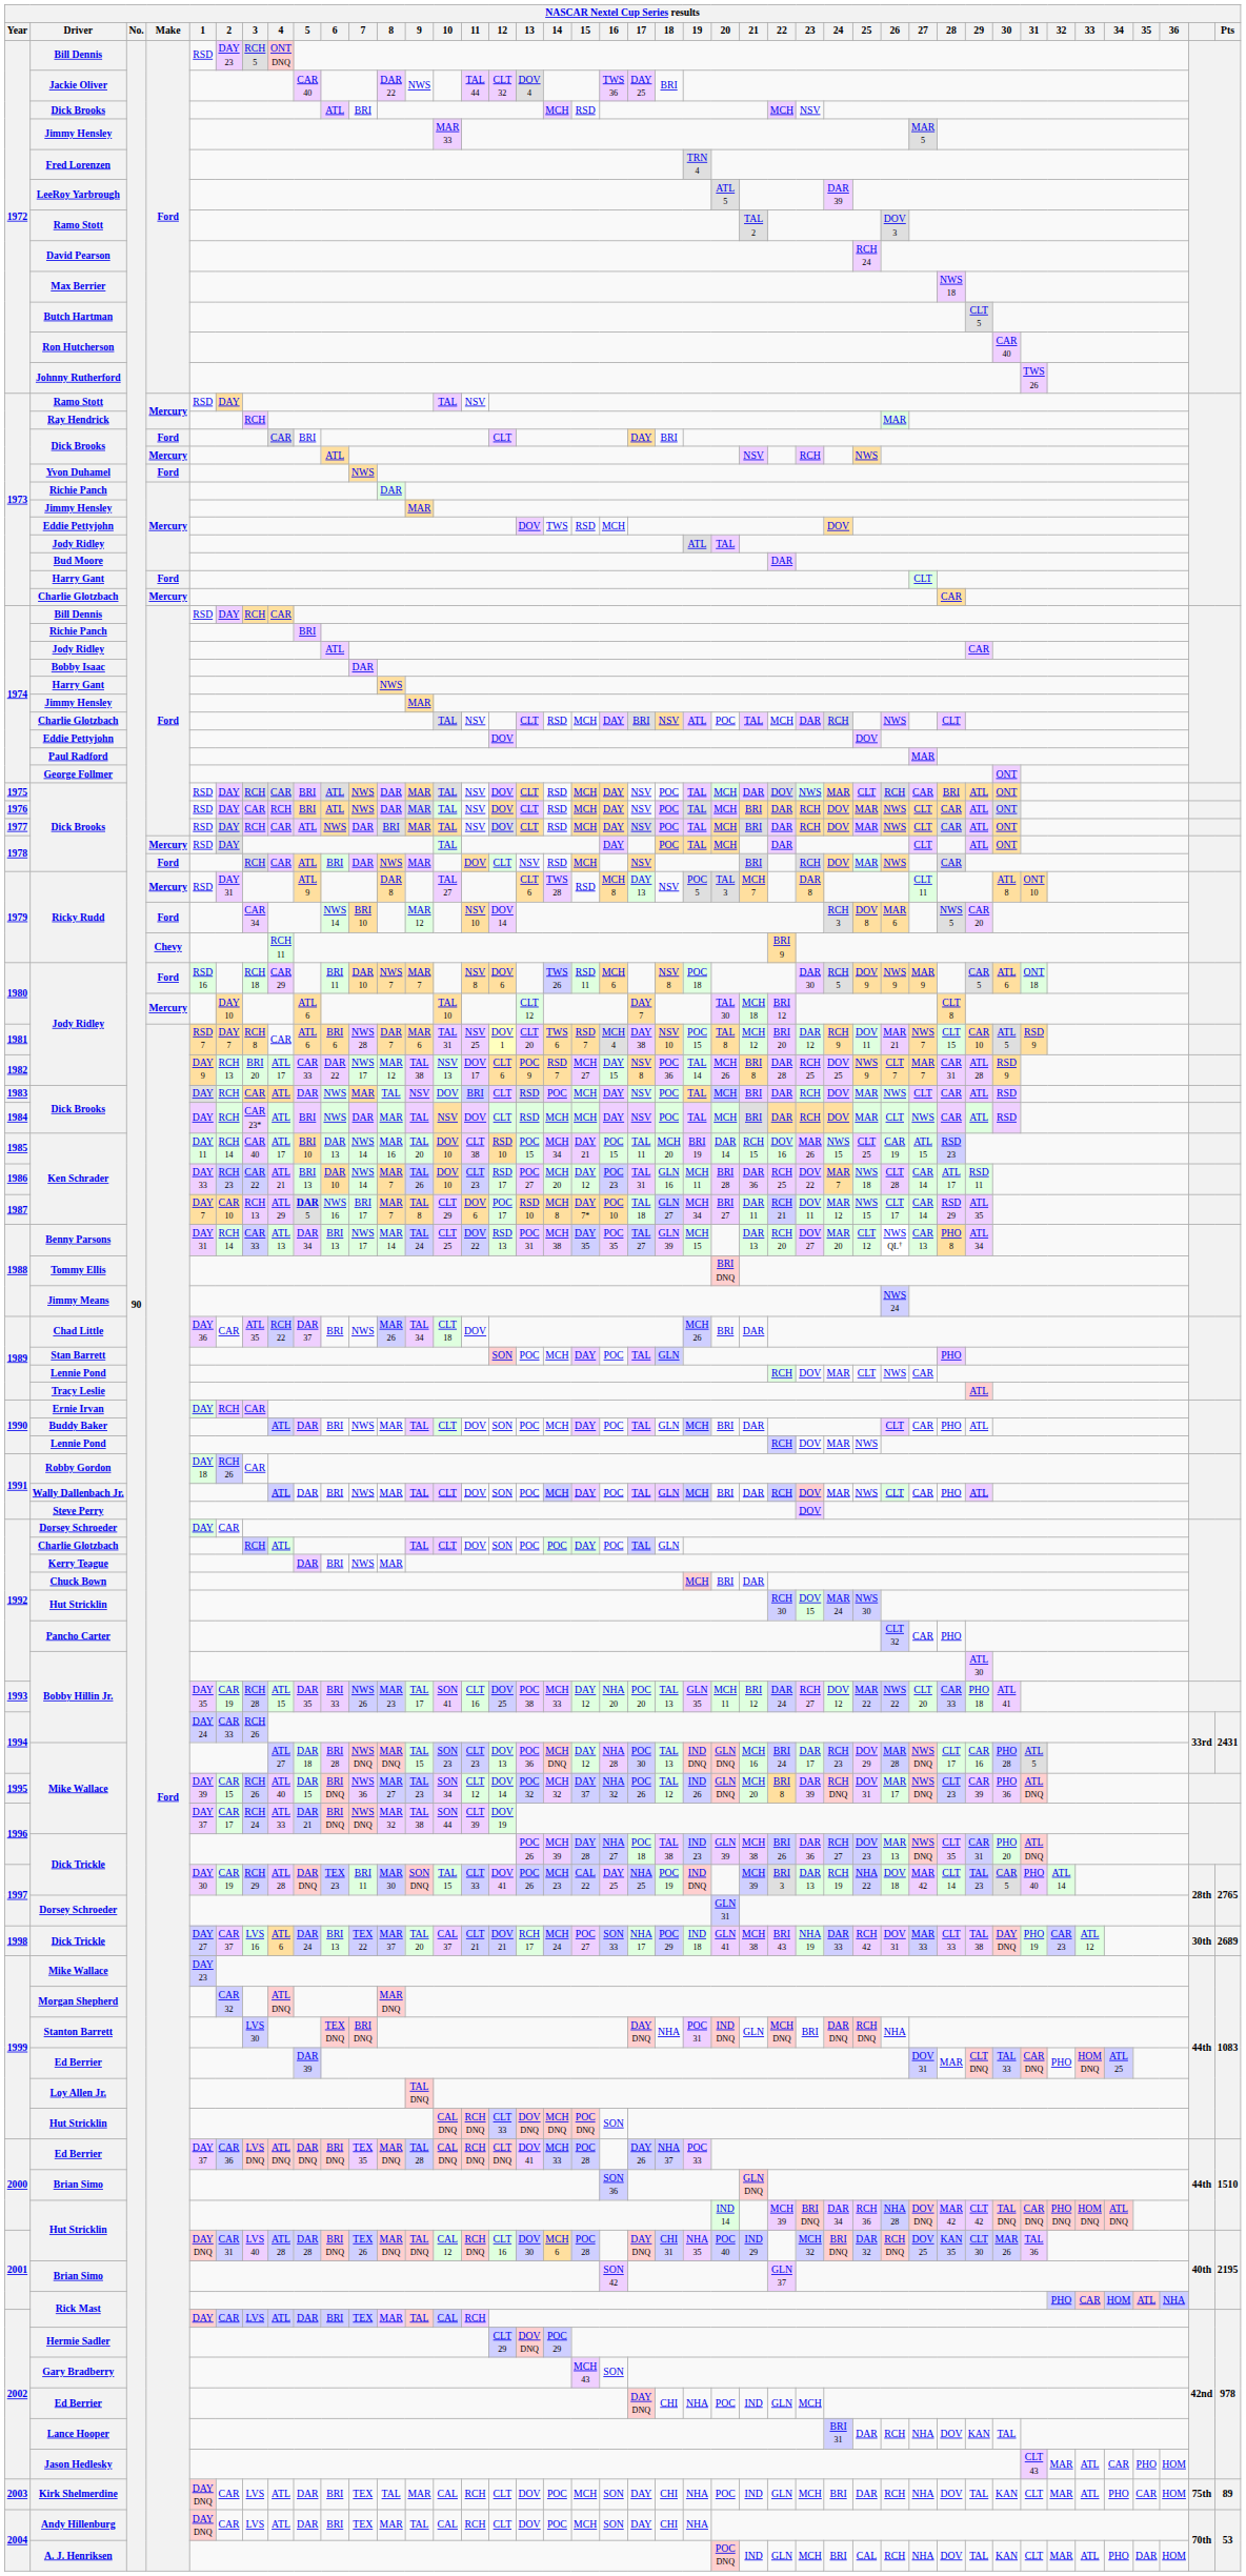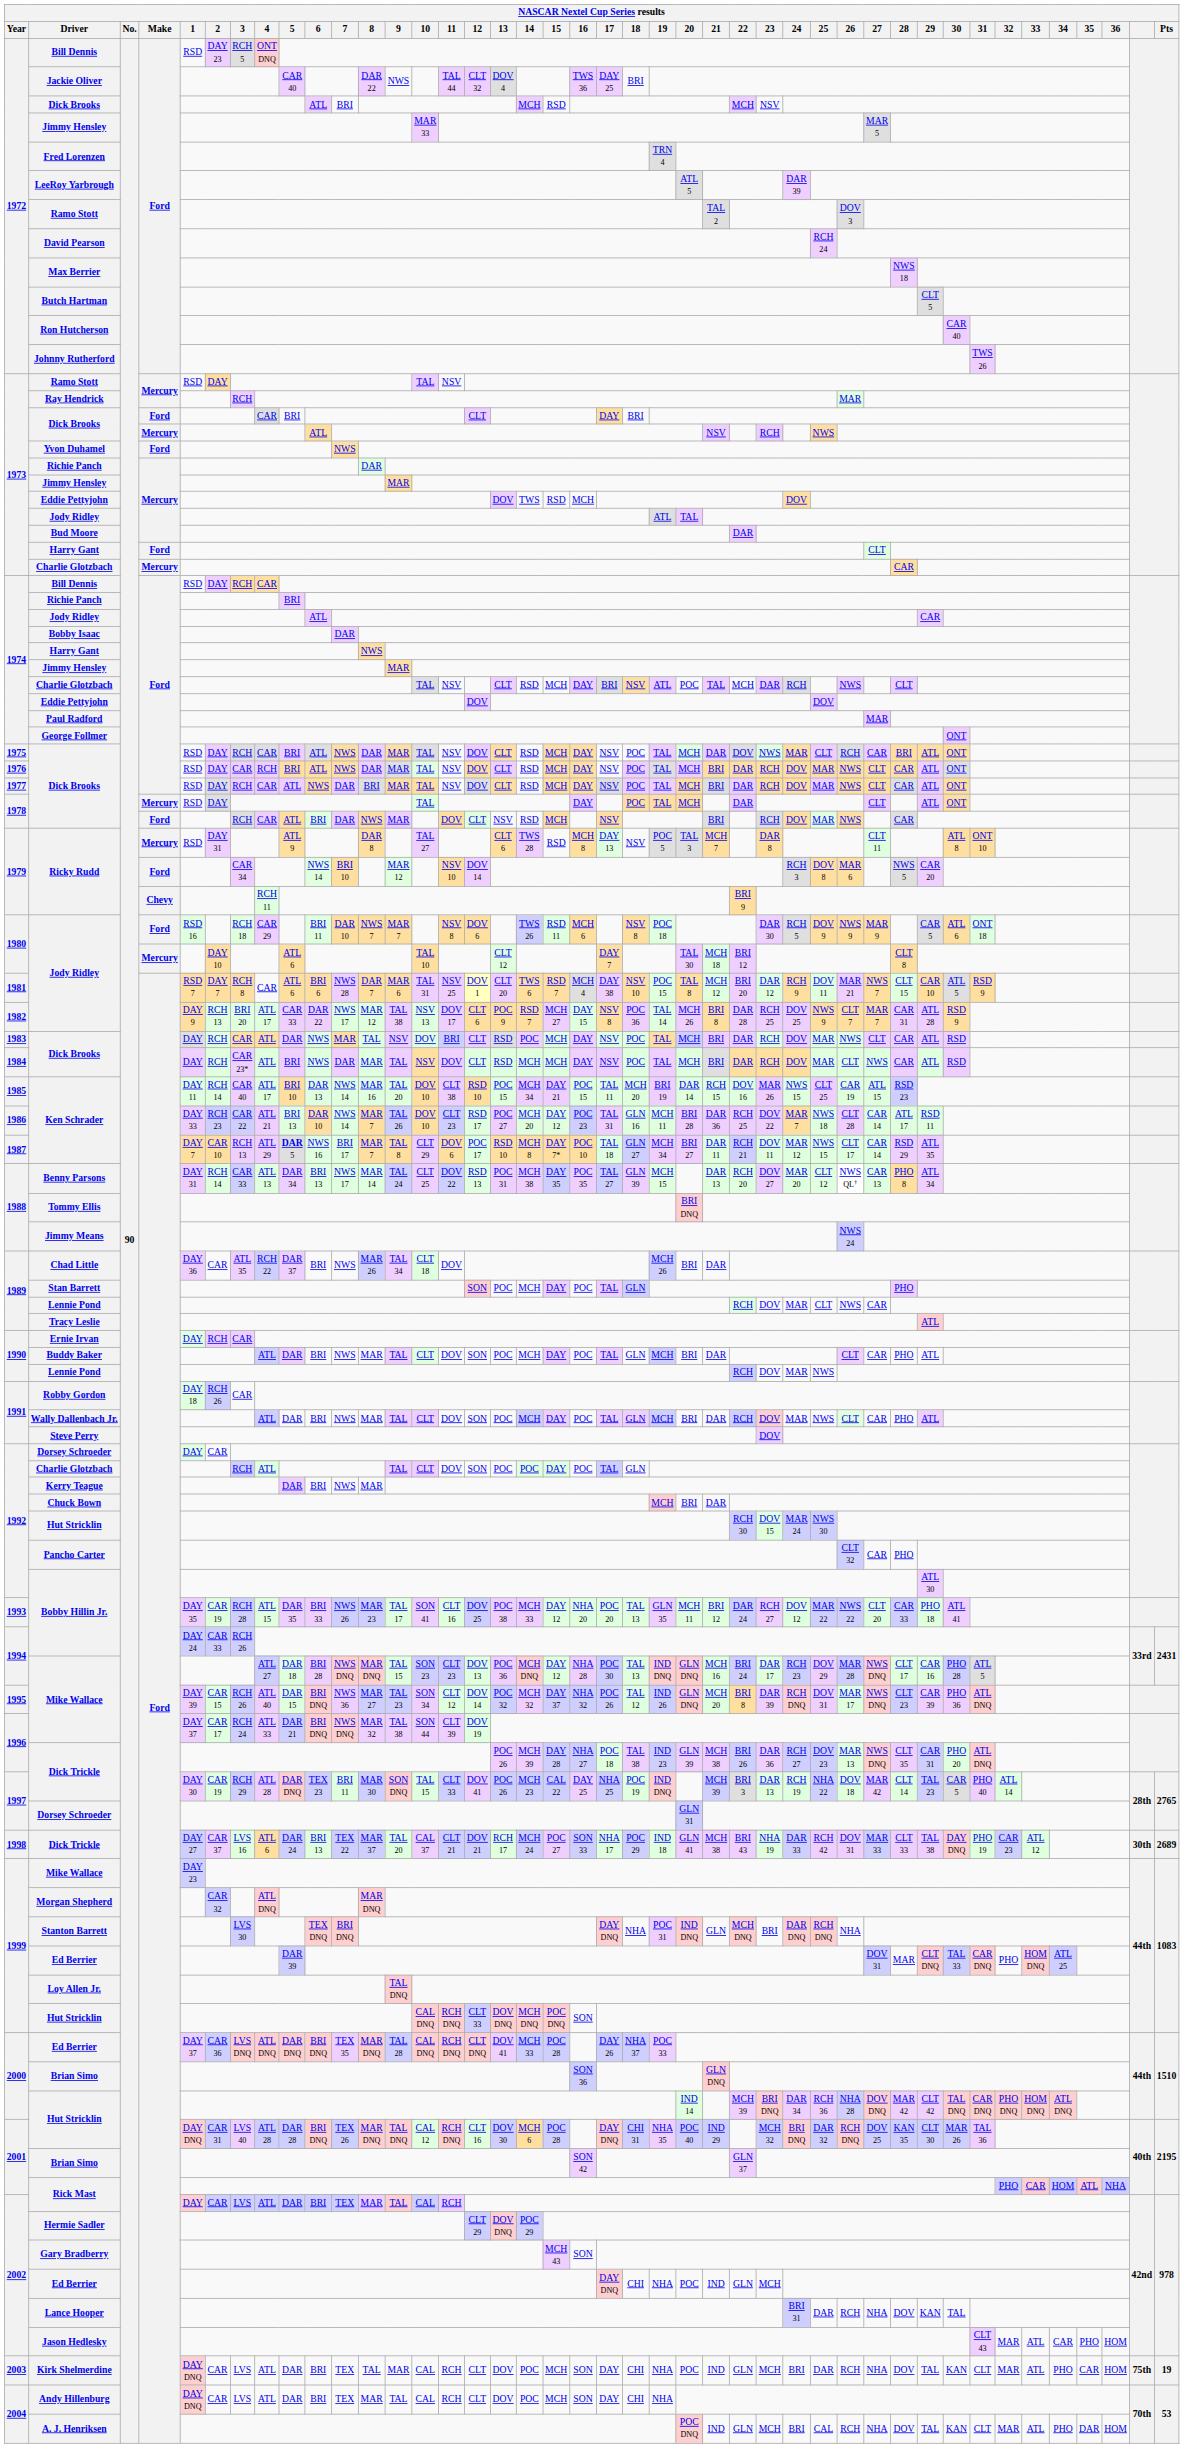Kirk Shelmerdine | Pts: 89 -> 19
